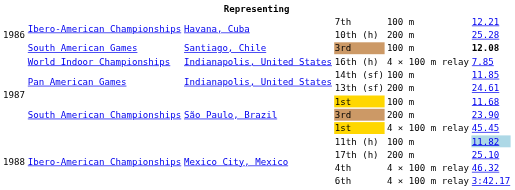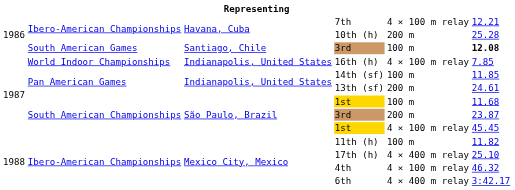7th | column 5: 100 m -> 4 × 100 m relay
South American Championships / 3rd | column 6: 23.90 -> 23.87
11th (h) | column 6: lightblue background -> no background
17th (h) | column 5: 200 m -> 4 × 400 m relay
6th | column 5: 4 × 100 m relay -> 4 × 400 m relay
